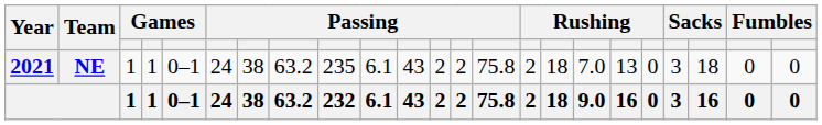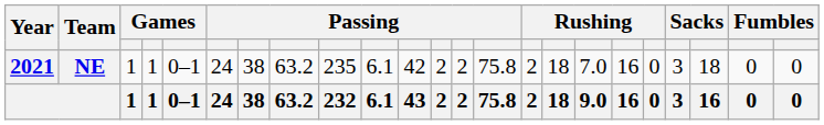NE | column 11: 43 -> 42
NE | column 18: 13 -> 16
